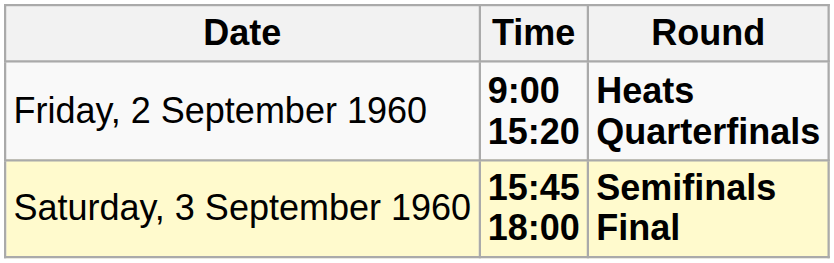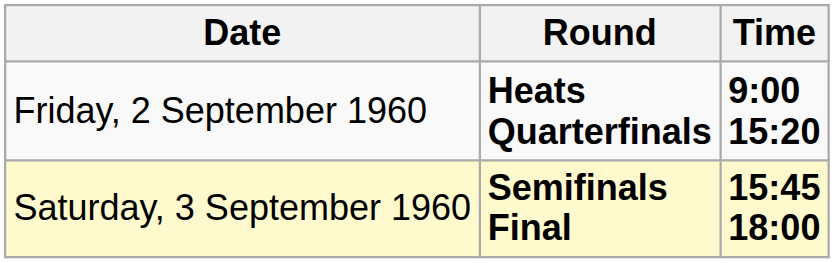columns swapped: Time <-> Round
